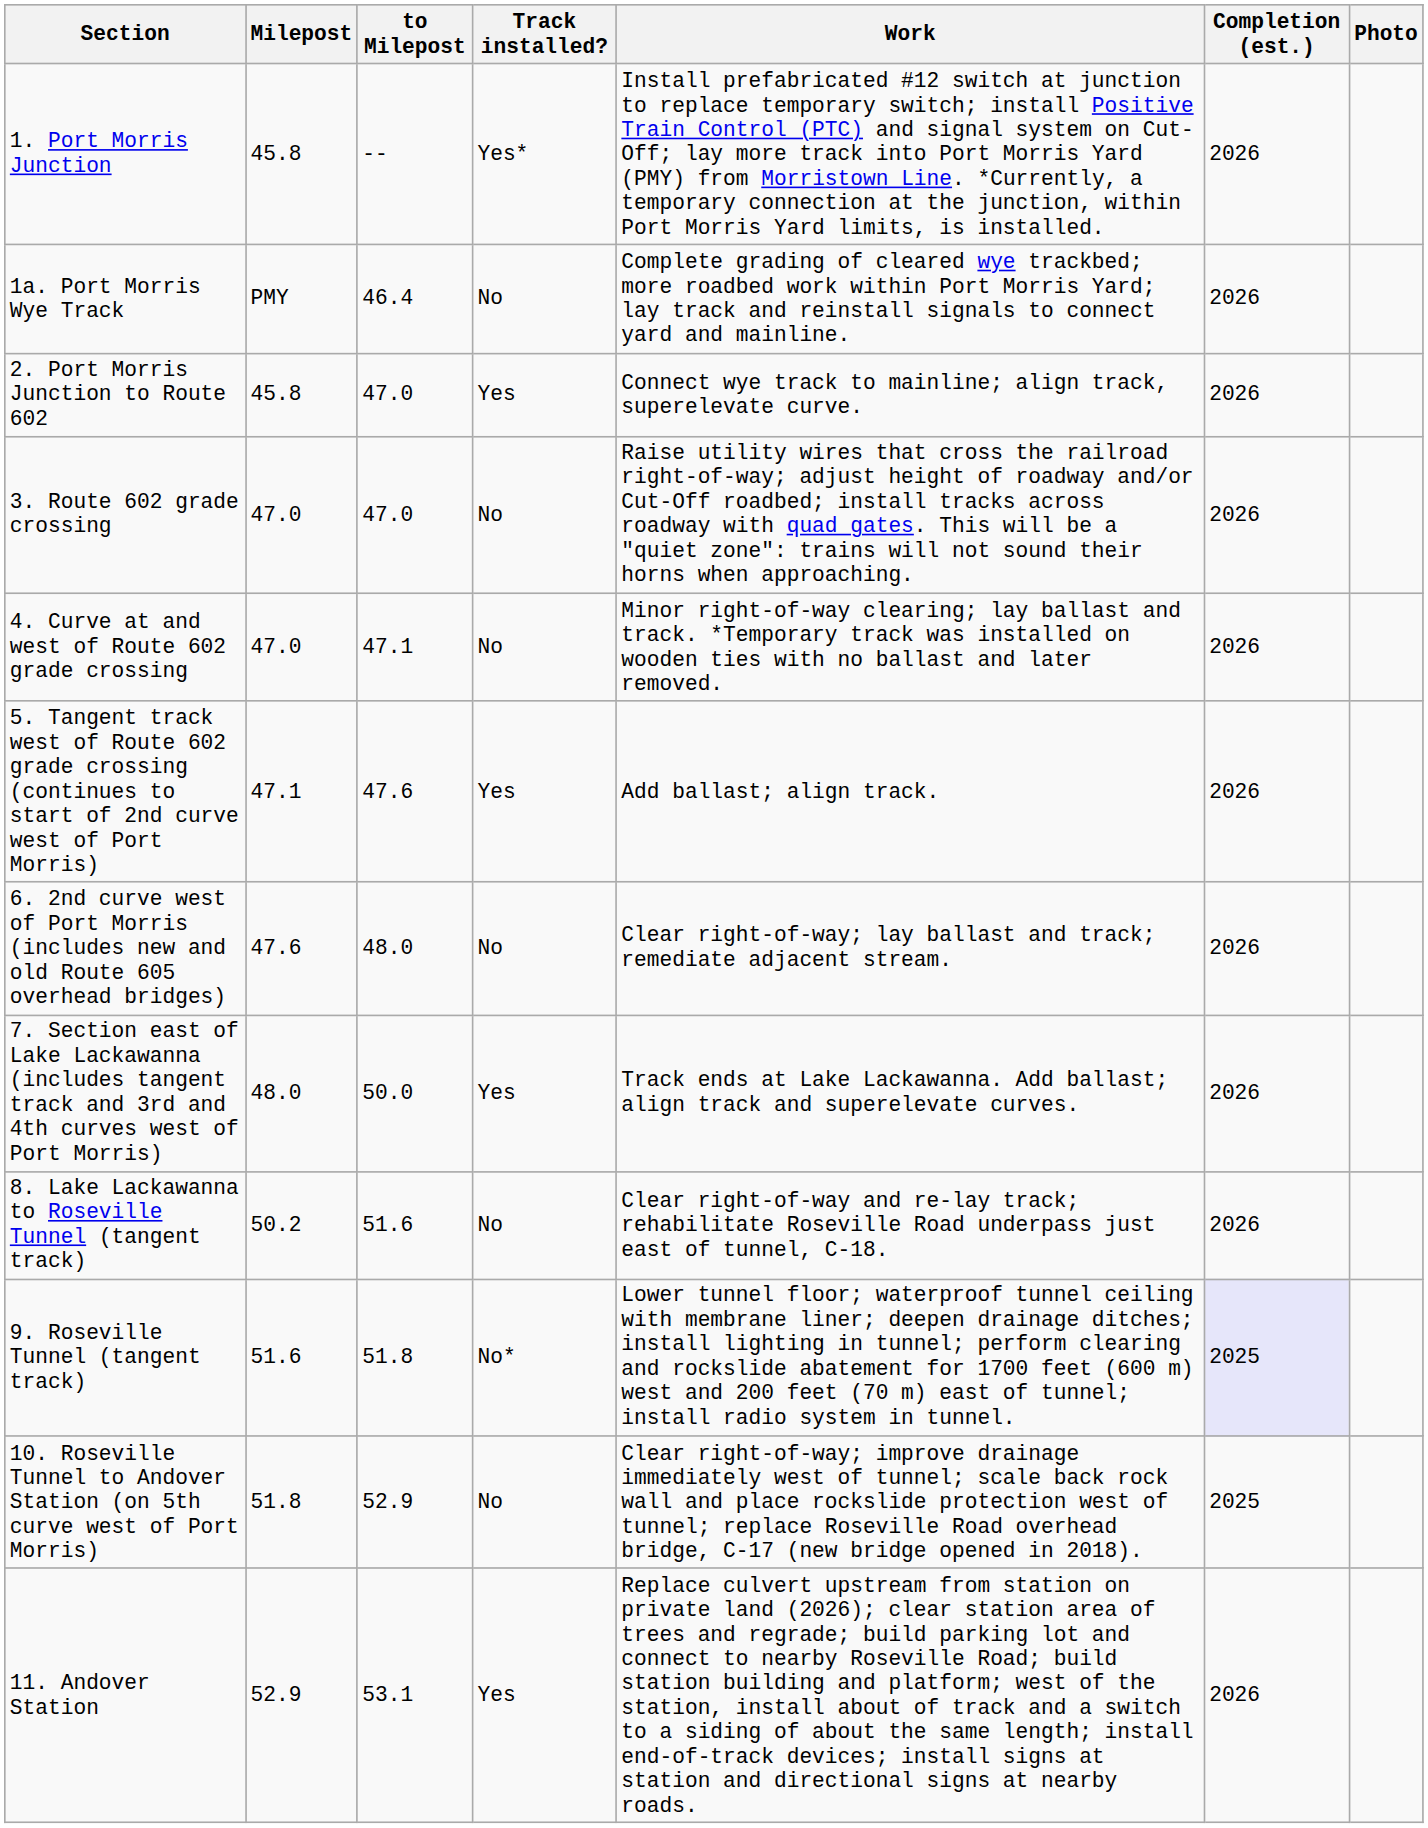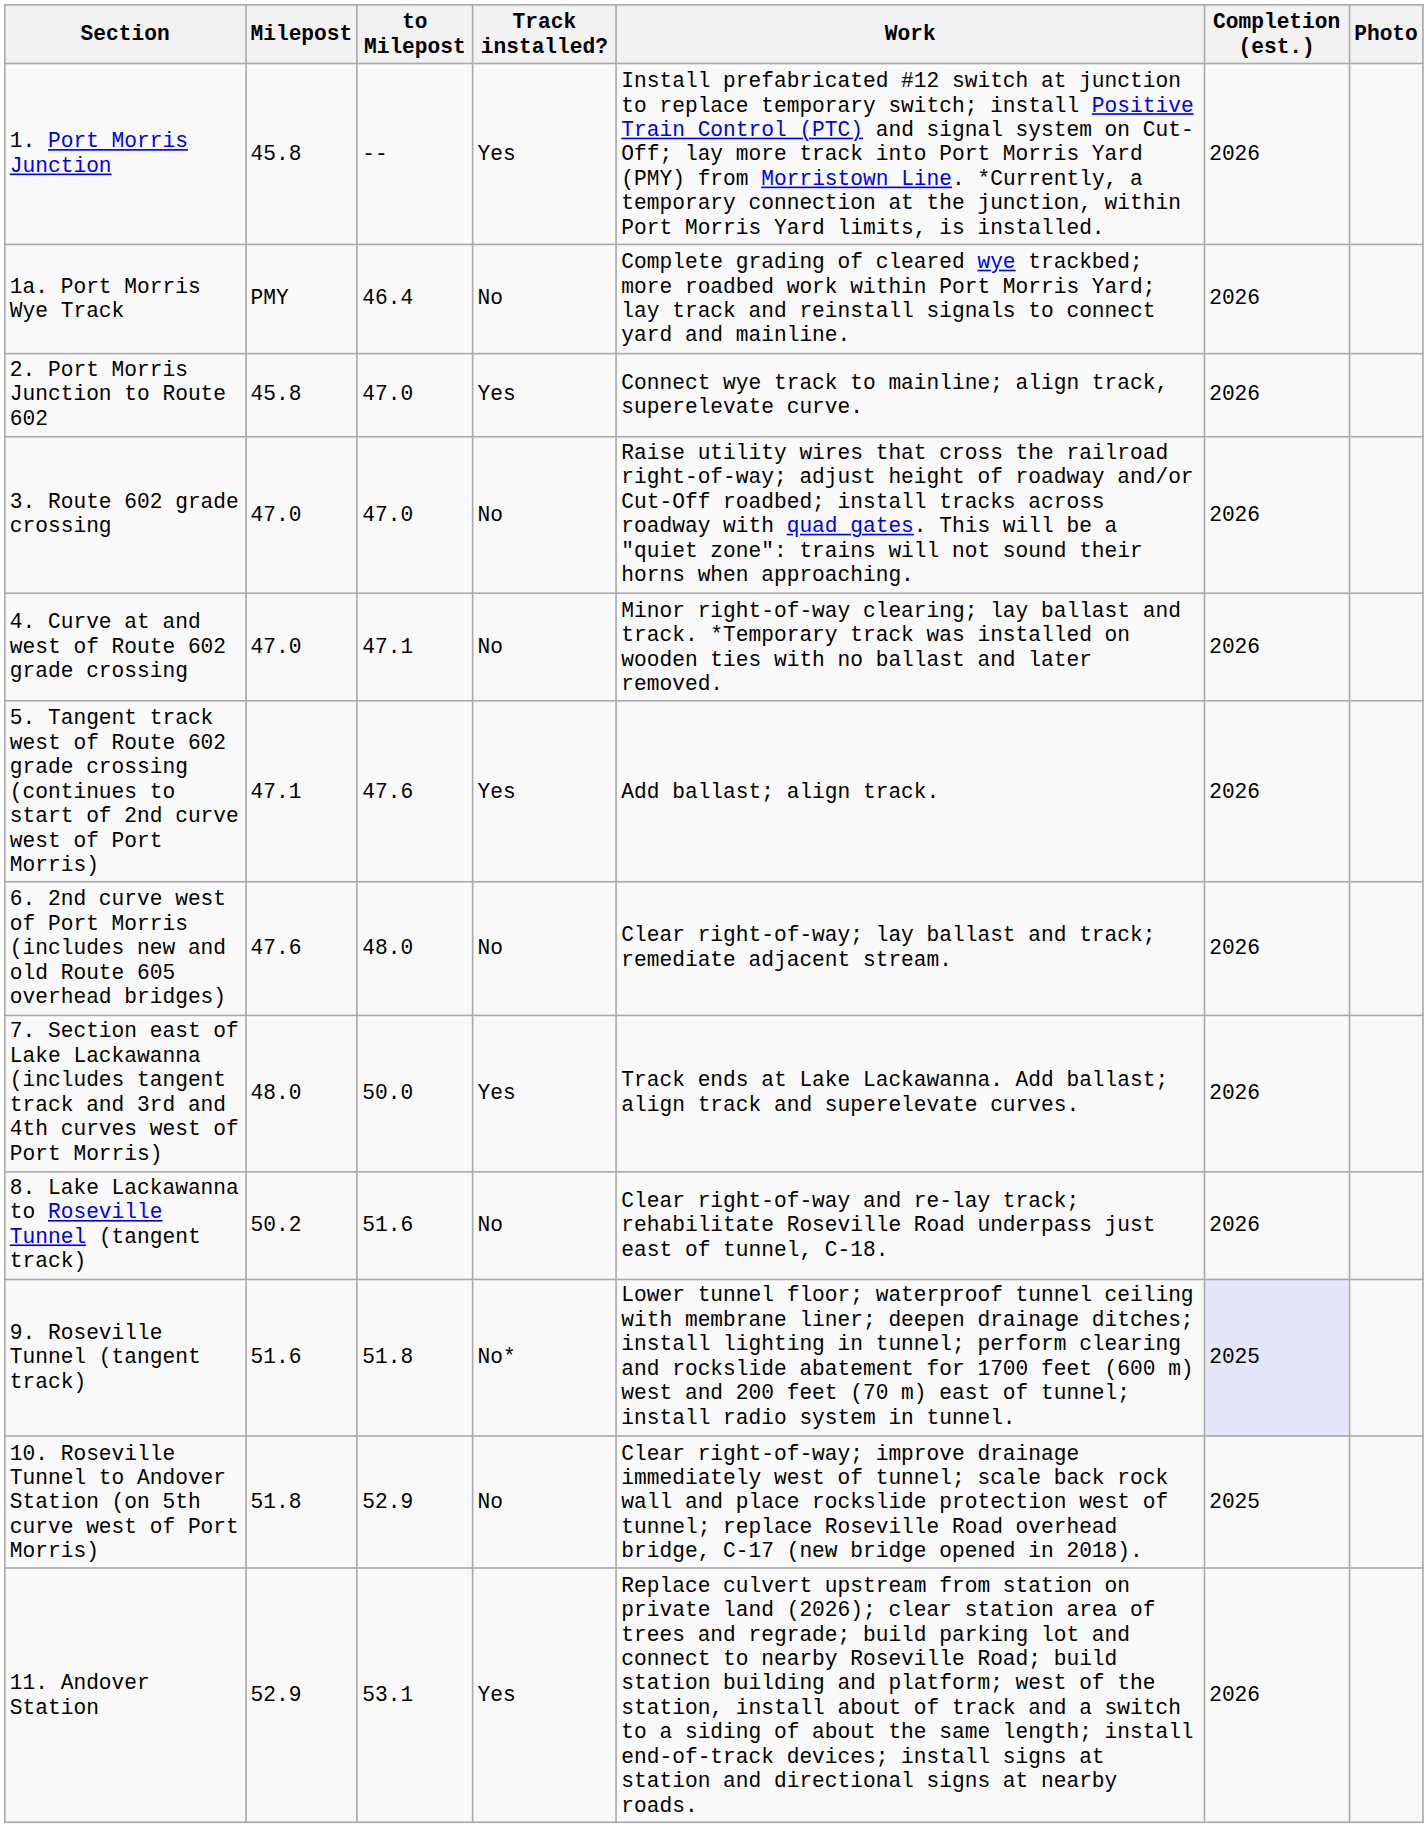1. Port Morris Junction | Track installed?: Yes* -> Yes
